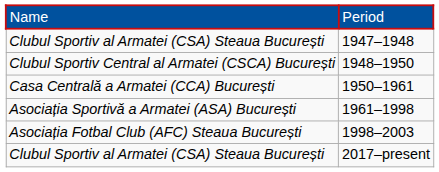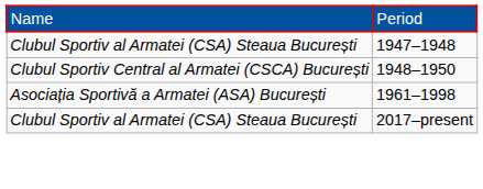- row: Casa Centrală a Armatei (CCA) București | 1950–1961
- row: Asociația Fotbal Club (AFC) Steaua București | 1998–2003
